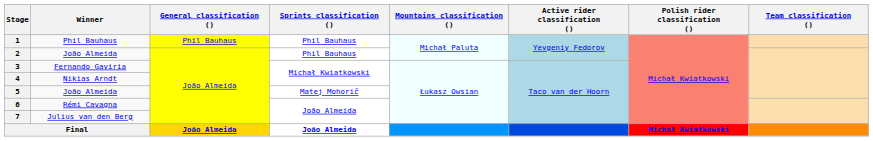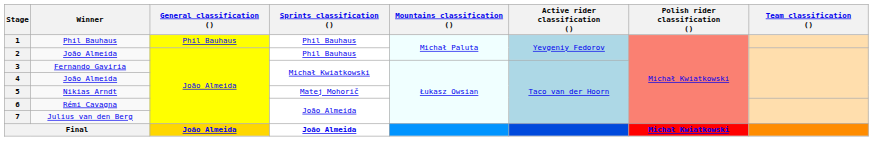4 | Winner: Nikias Arndt -> João Almeida
5 | Winner: João Almeida -> Nikias Arndt
